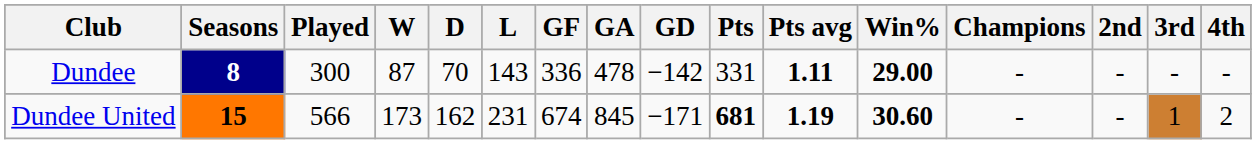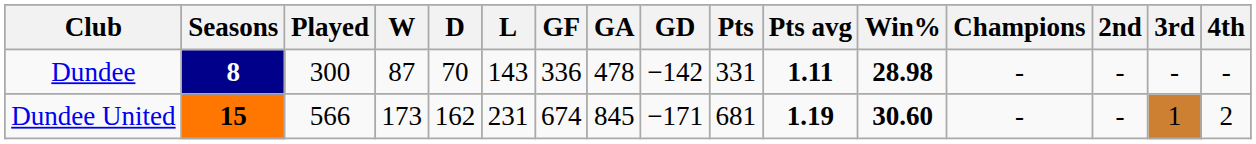Dundee | Win%: 29.00 -> 28.98
Dundee United | Pts: bold -> normal
